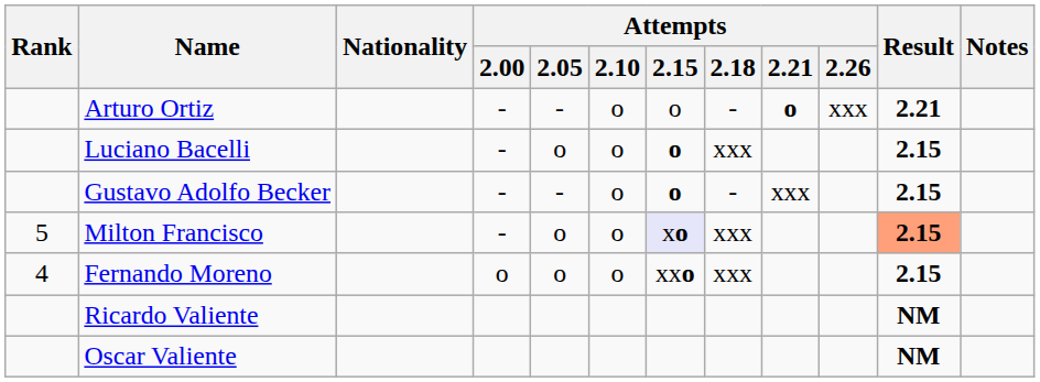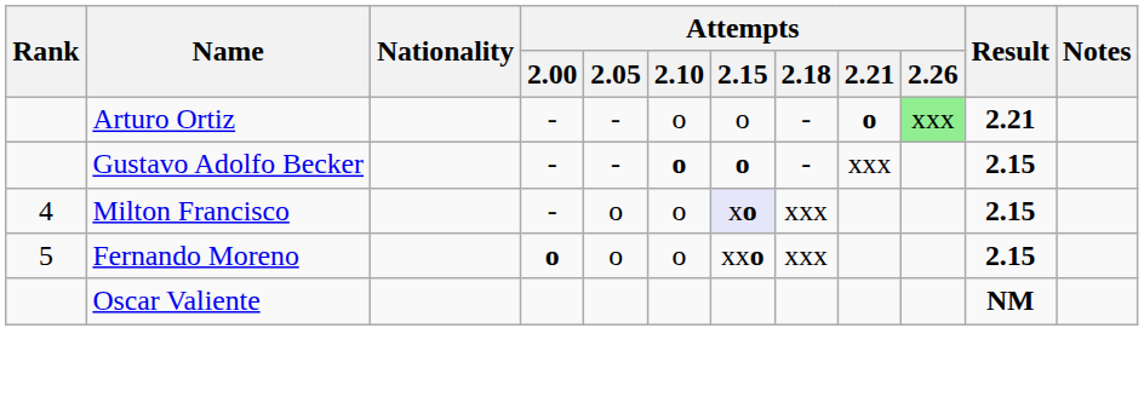Arturo Ortiz | Attempts / 2.26: no background -> lightgreen background
- row: Luciano Bacelli | - | o | o | o | xxx | 2.15
Gustavo Adolfo Becker | Attempts / 2.10: normal -> bold
Milton Francisco | Rank: 5 -> 4
Milton Francisco | Result: lightsalmon background -> no background
Fernando Moreno | Rank: 4 -> 5
Fernando Moreno | Attempts / 2.00: normal -> bold
- row: Ricardo Valiente | NM
